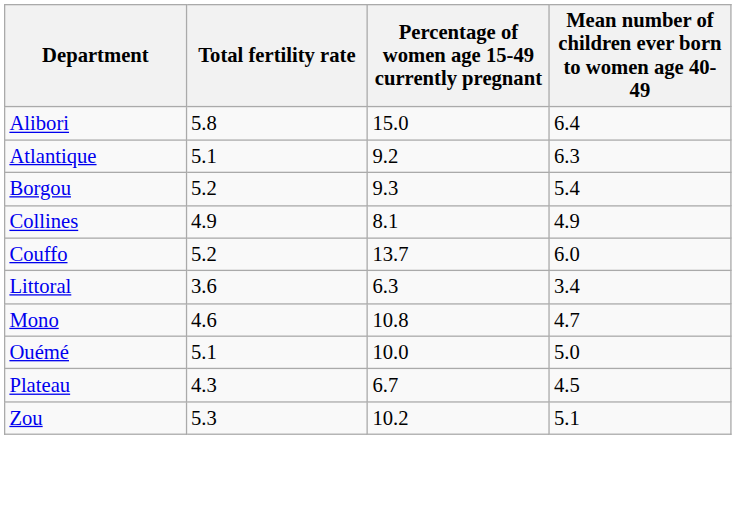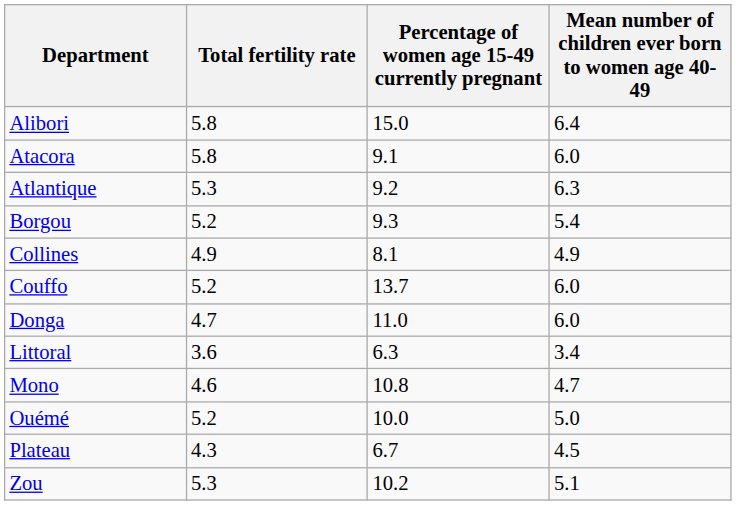+ row: Atacora | 5.8 | 9.1 | 6.0
Atlantique | Total fertility rate: 5.1 -> 5.3
+ row: Donga | 4.7 | 11.0 | 6.0
Ouémé | Total fertility rate: 5.1 -> 5.2
